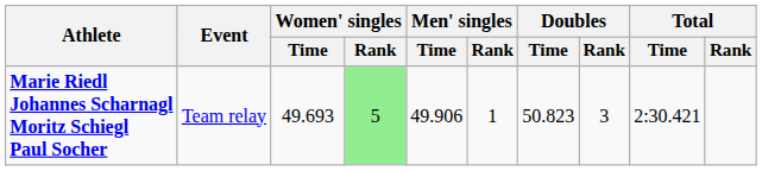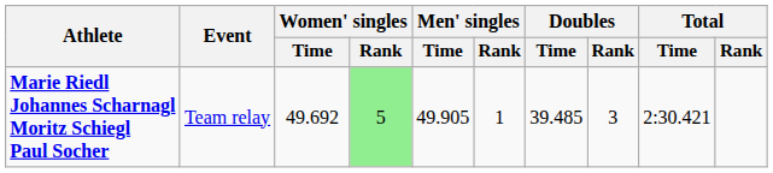Marie Riedl Johannes Scharnagl Moritz Schiegl Paul Socher | Women' singles / Time: 49.693 -> 49.692
Marie Riedl Johannes Scharnagl Moritz Schiegl Paul Socher | Men' singles / Time: 49.906 -> 49.905
Marie Riedl Johannes Scharnagl Moritz Schiegl Paul Socher | Doubles / Time: 50.823 -> 39.485
